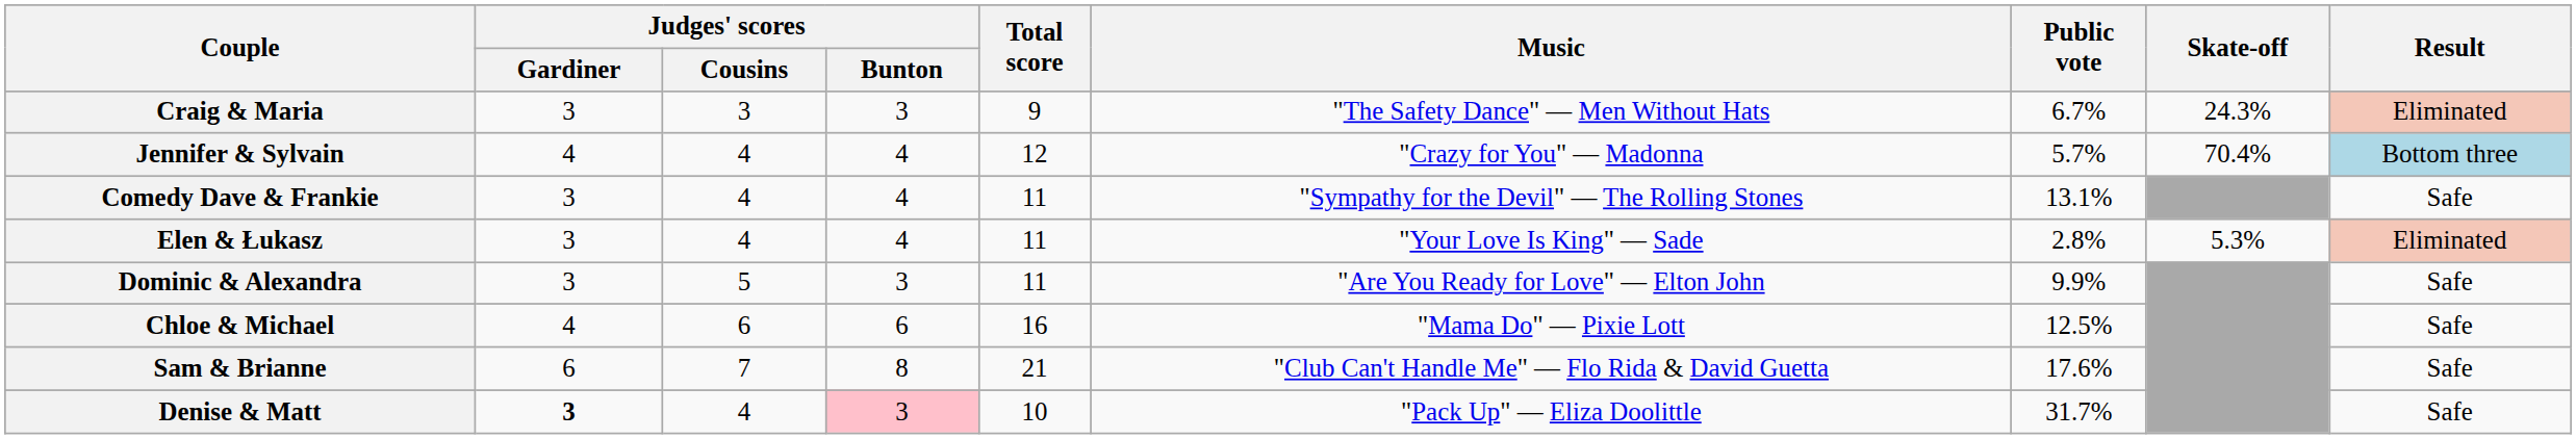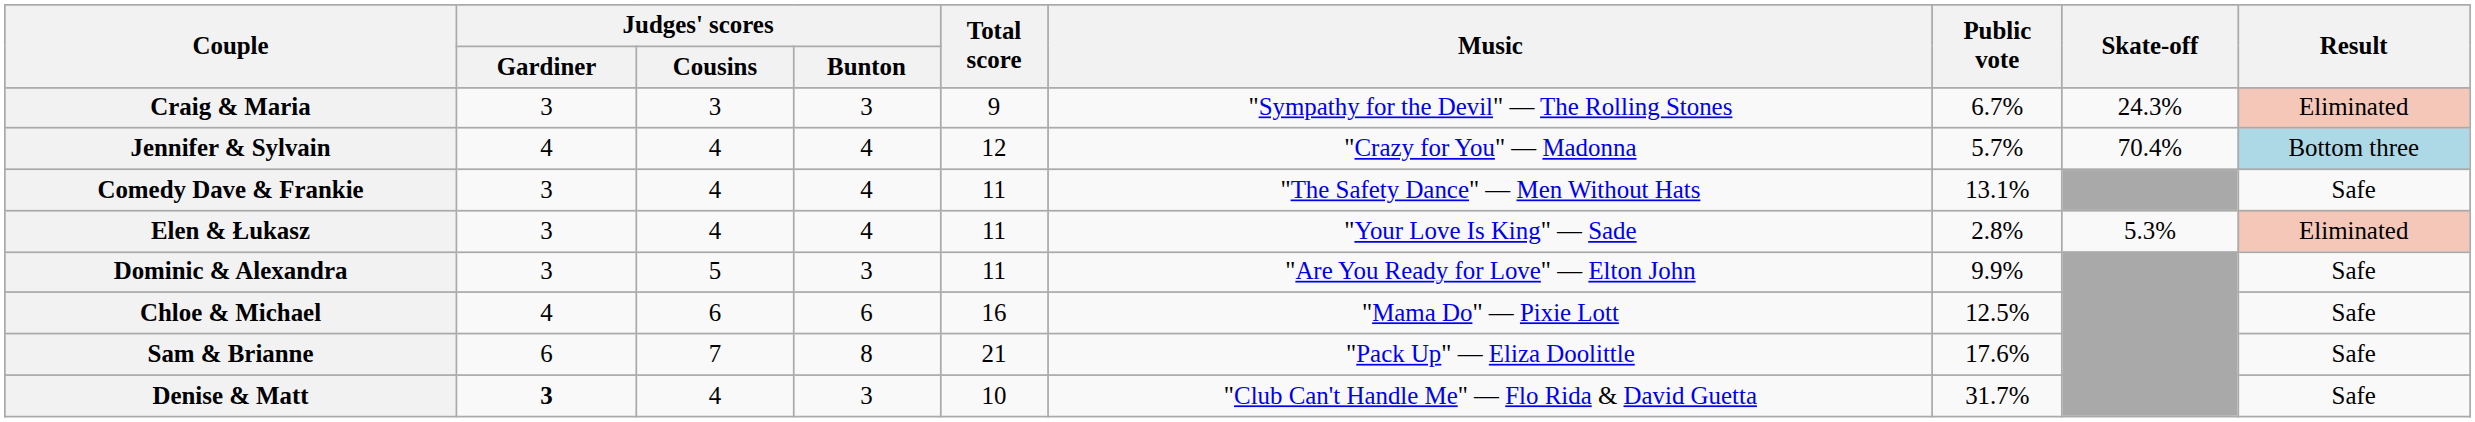Craig & Maria | Music: "The Safety Dance" — Men Without Hats -> "Sympathy for the Devil" — The Rolling Stones
Comedy Dave & Frankie | Music: "Sympathy for the Devil" — The Rolling Stones -> "The Safety Dance" — Men Without Hats
Sam & Brianne | Music: "Club Can't Handle Me" — Flo Rida & David Guetta -> "Pack Up" — Eliza Doolittle
Denise & Matt | Judges' scores / Bunton: pink background -> no background
Denise & Matt | Music: "Pack Up" — Eliza Doolittle -> "Club Can't Handle Me" — Flo Rida & David Guetta
